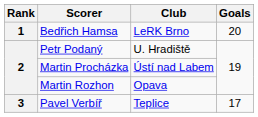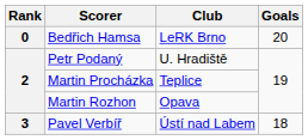Bedřich Hamsa | Rank: 1 -> 0
Martin Procházka | Club: Ústí nad Labem -> Teplice
Pavel Verbíř | Club: Teplice -> Ústí nad Labem
Pavel Verbíř | Goals: 17 -> 18
